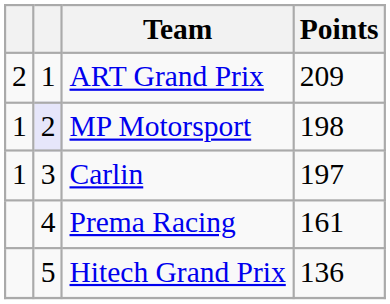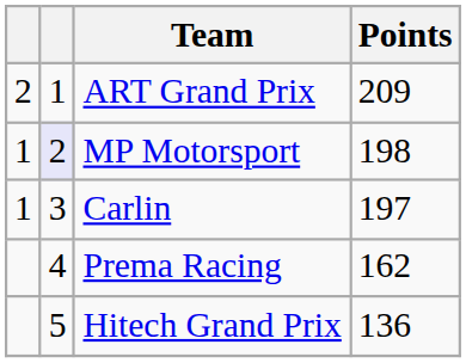Prema Racing | Points: 161 -> 162
